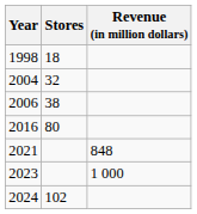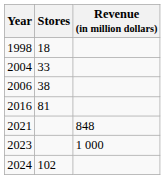2004 | Stores: 32 -> 33
2016 | Stores: 80 -> 81
